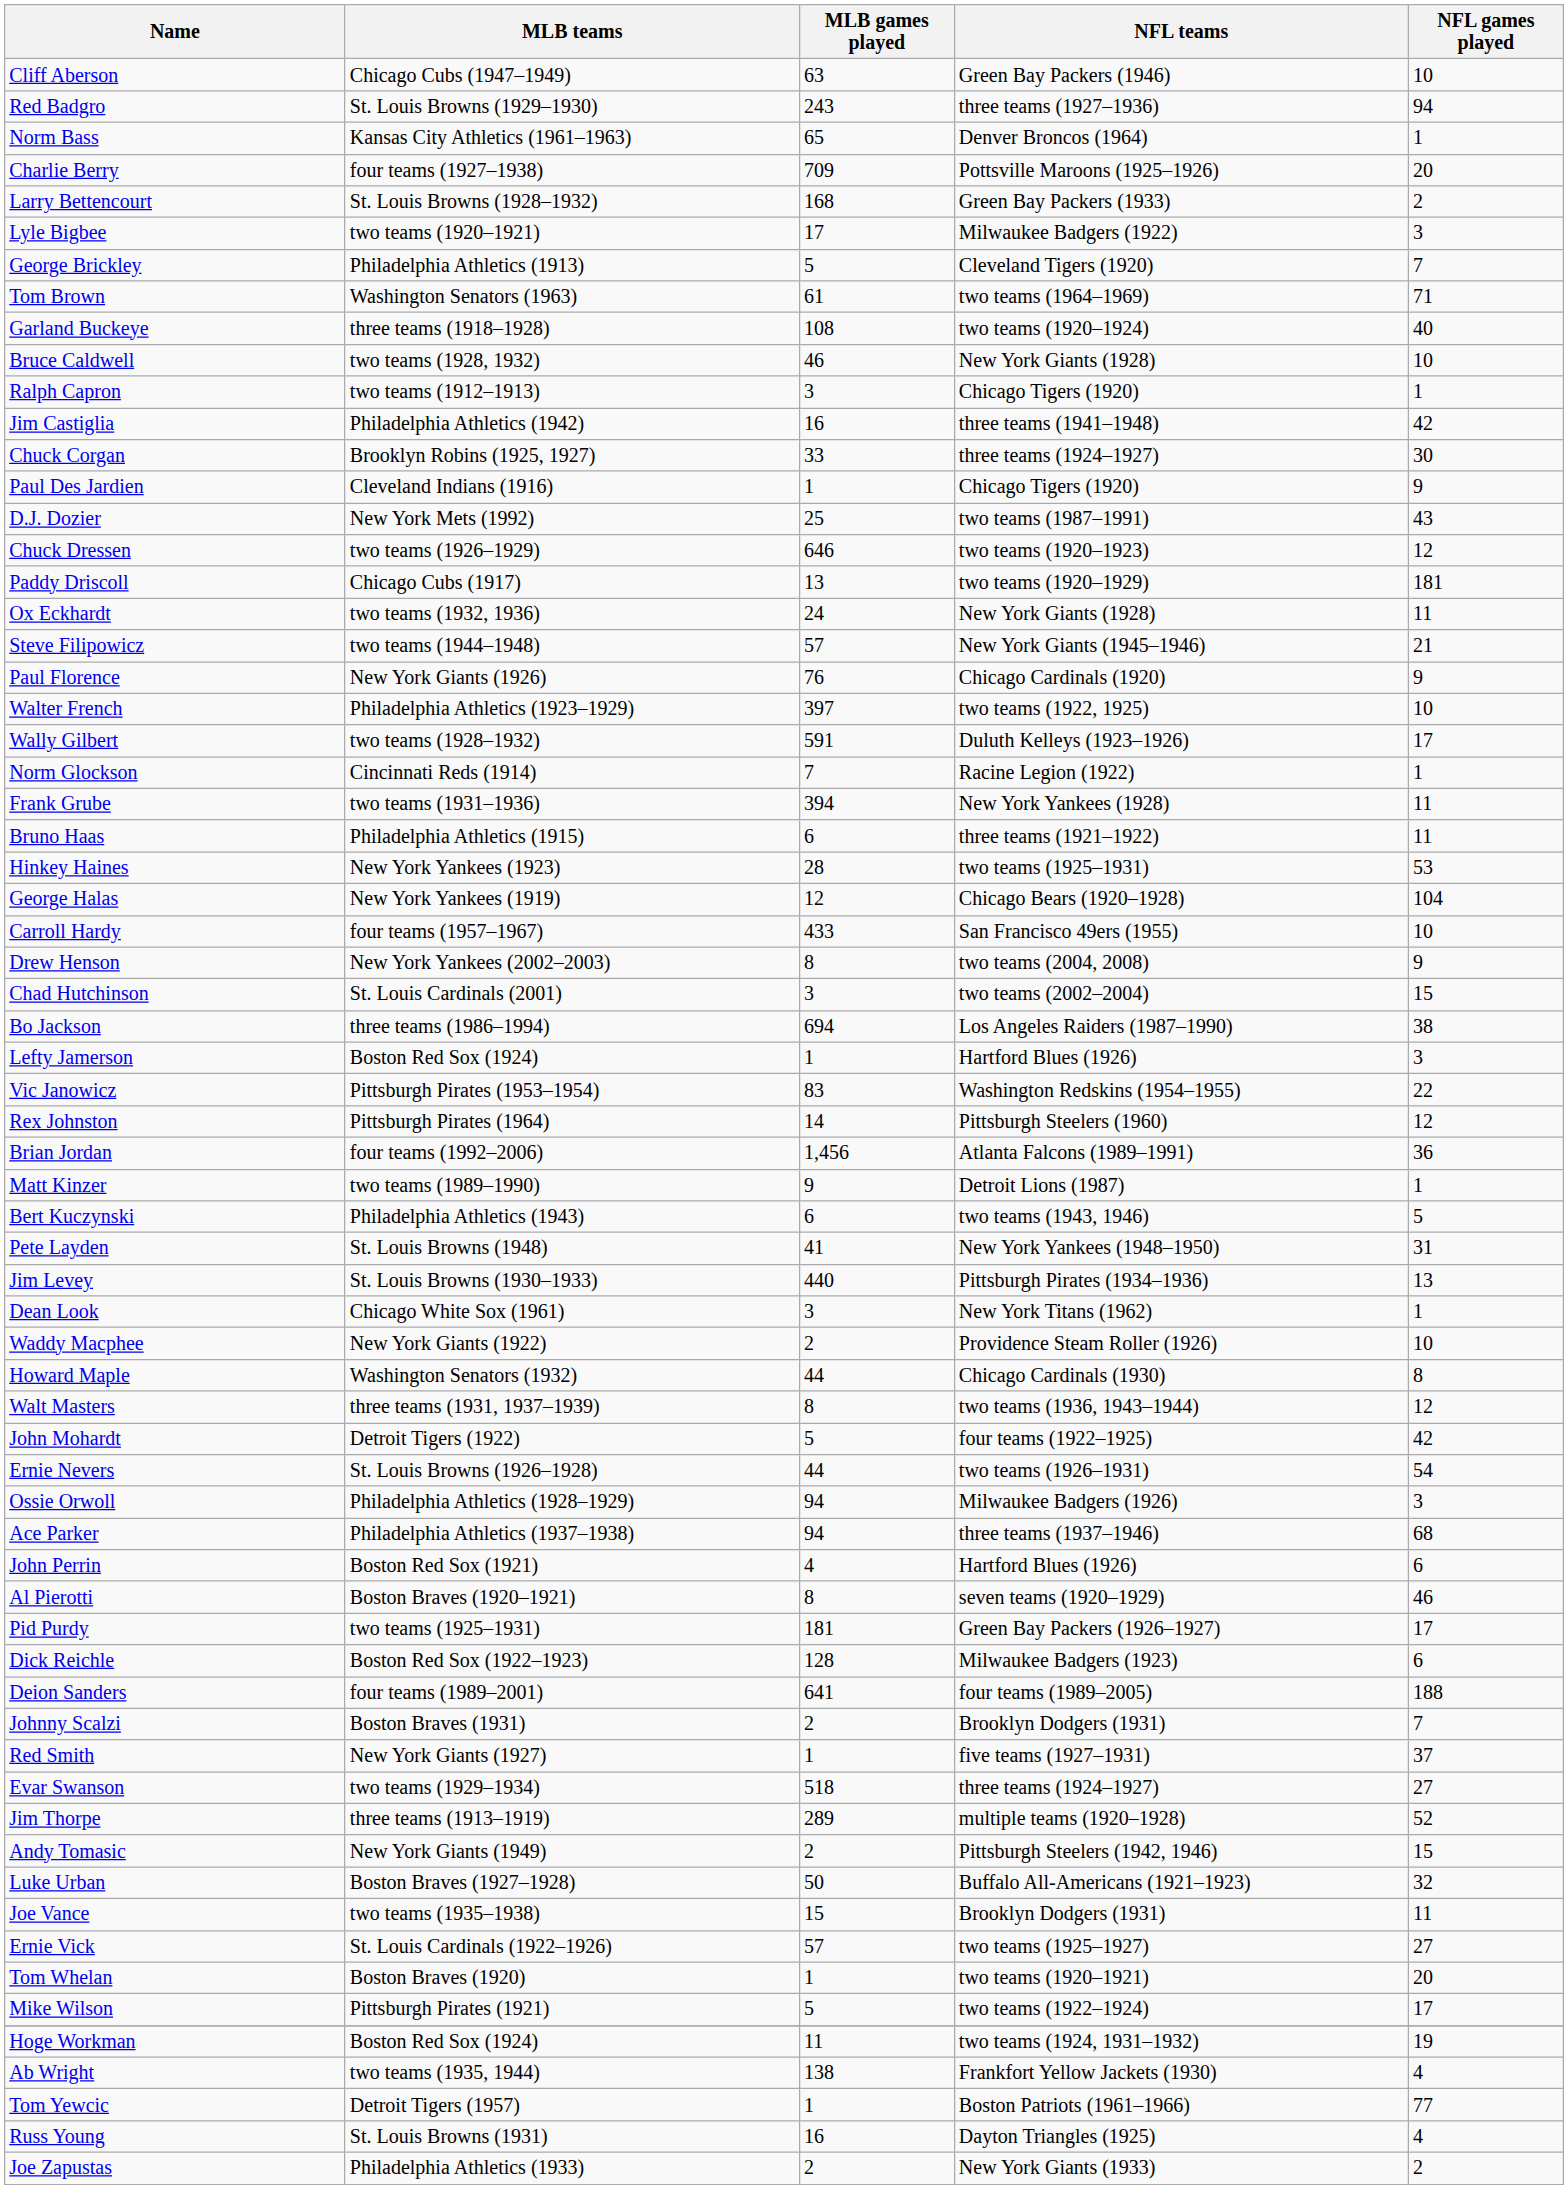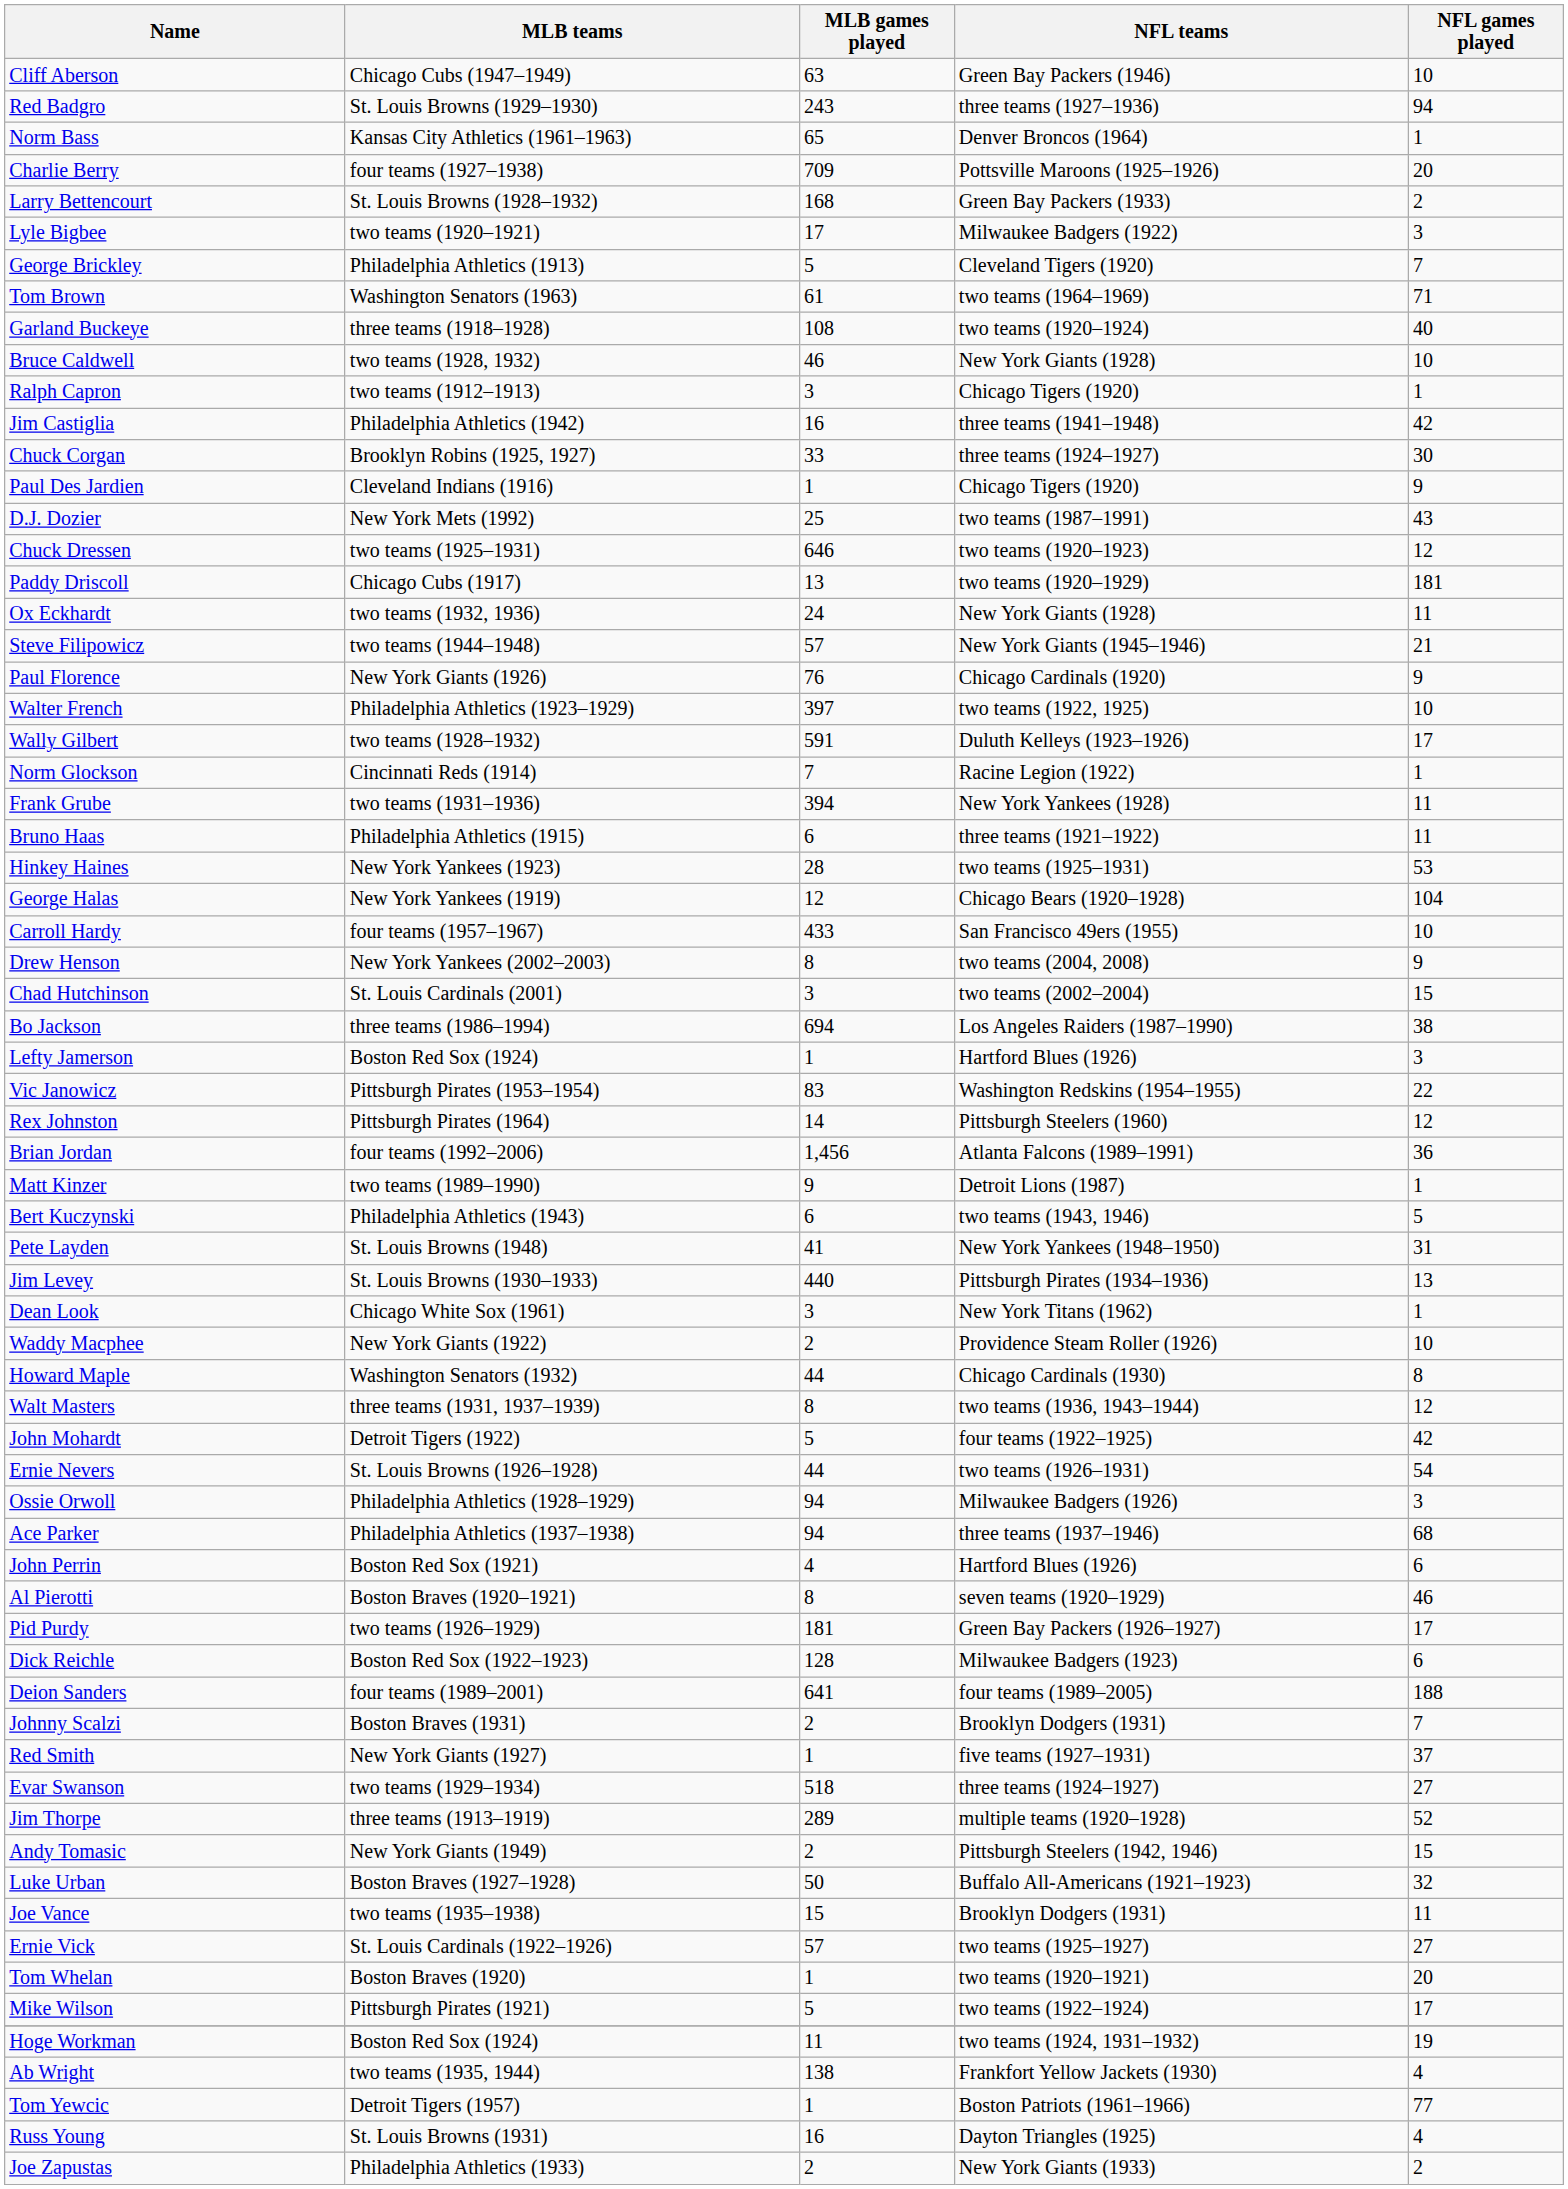Chuck Dressen | MLB teams: two teams (1926–1929) -> two teams (1925–1931)
Pid Purdy | MLB teams: two teams (1925–1931) -> two teams (1926–1929)
